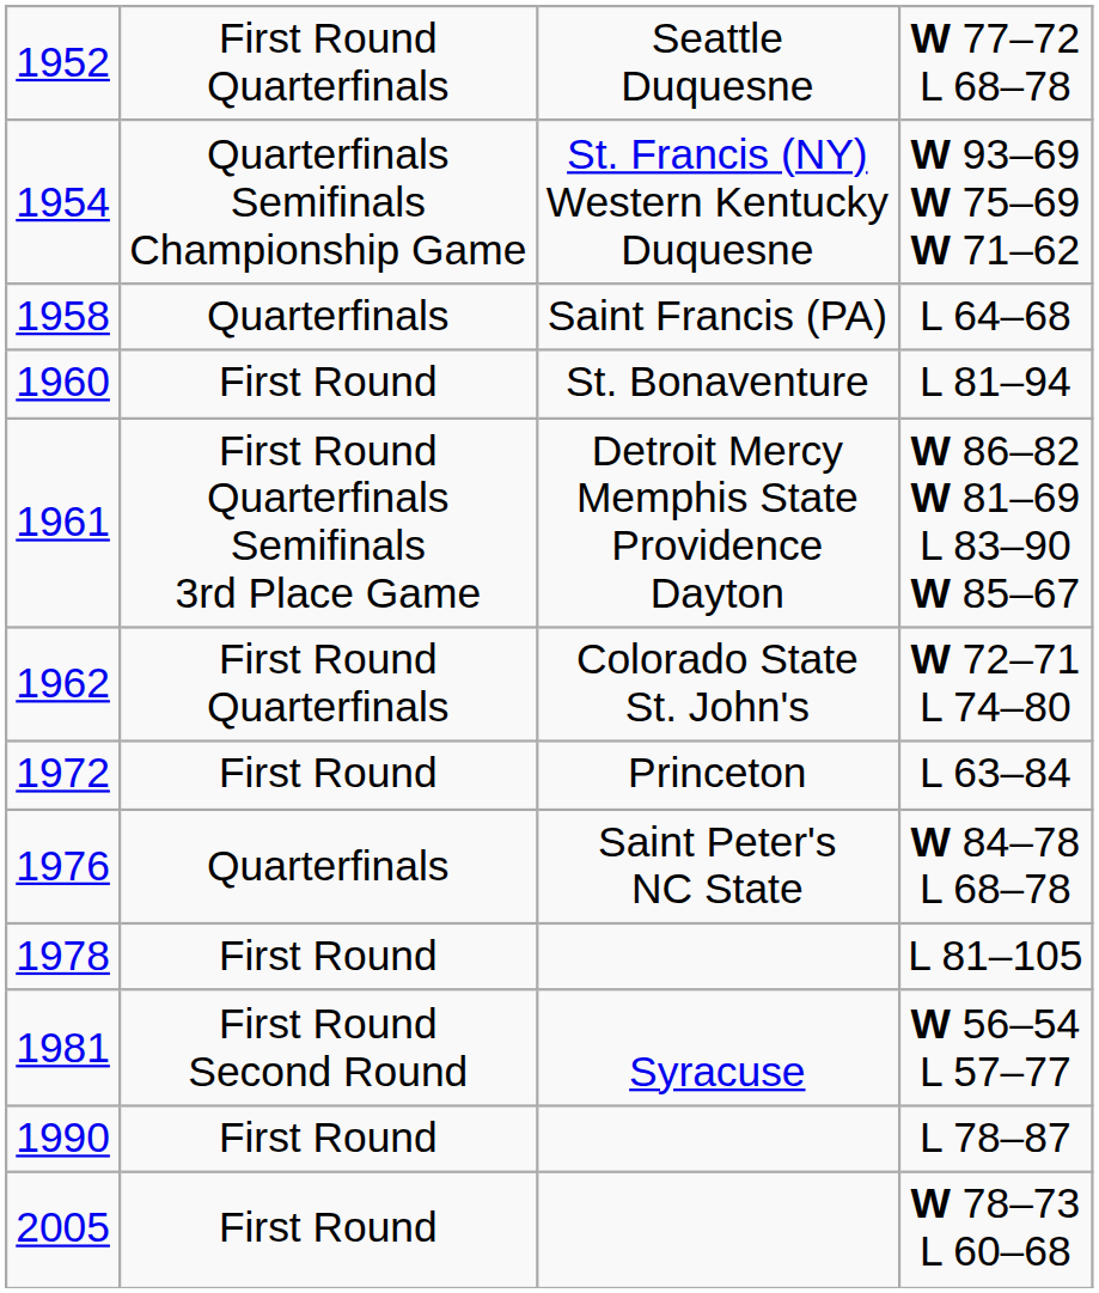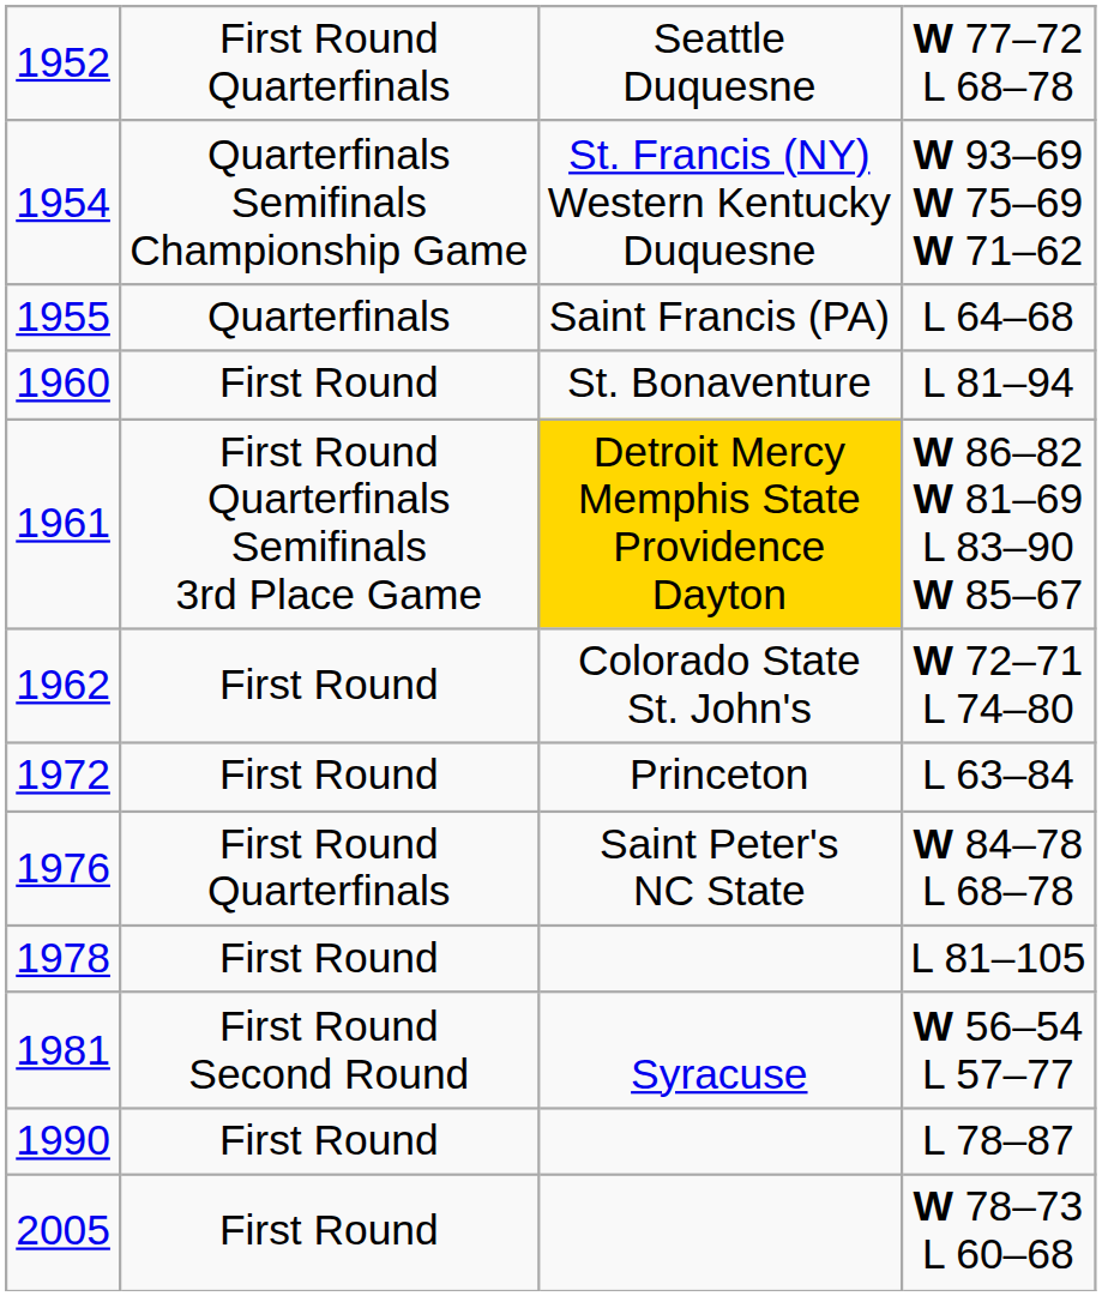L 64–68 | column 1: 1958 -> 1955
W 86–82 W 81–69 L 83–90 W 85–67 | column 3: no background -> gold background
W 72–71 L 74–80 | column 2: First Round Quarterfinals -> First Round
W 84–78 L 68–78 | column 2: Quarterfinals -> First Round Quarterfinals
